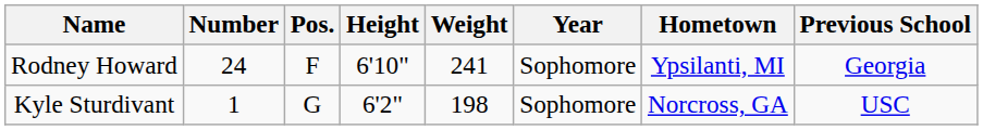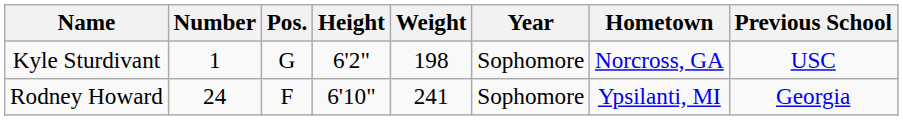rows swapped: Kyle Sturdivant <-> Rodney Howard
